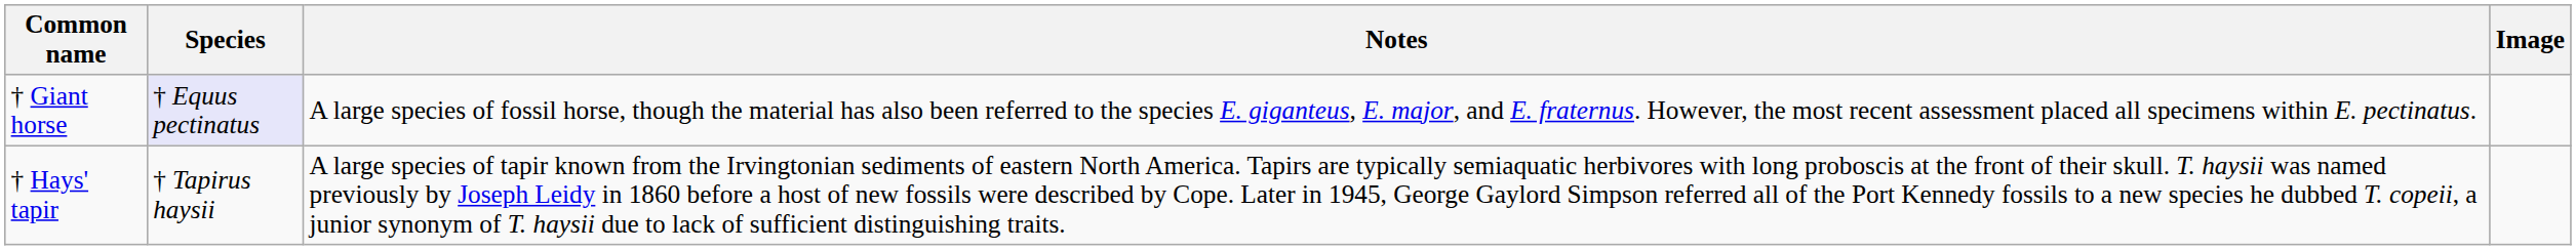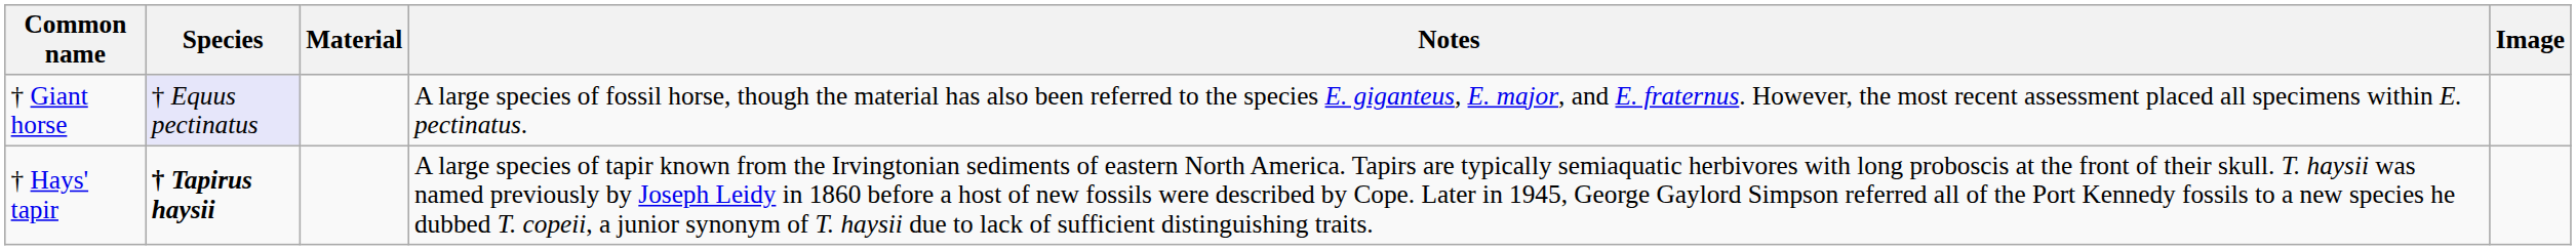+ column: Material
† Hays' tapir | Species: normal -> bold
